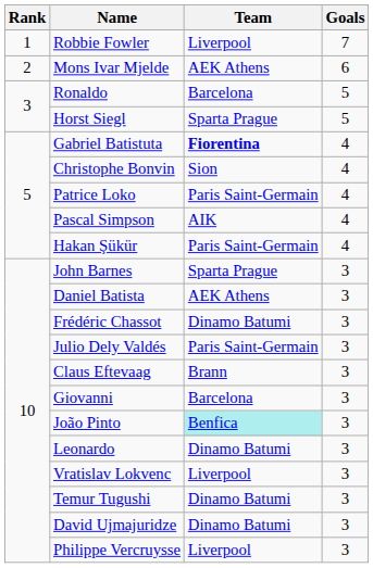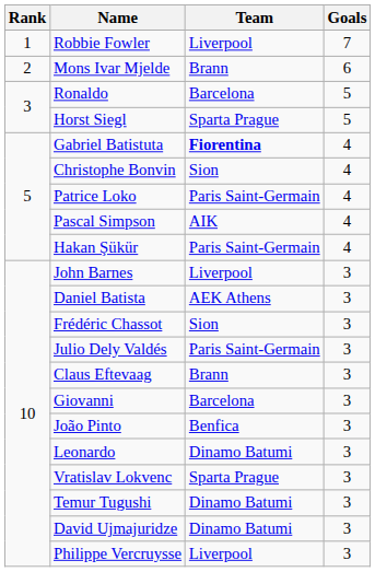Mons Ivar Mjelde | Team: AEK Athens -> Brann
John Barnes | Team: Sparta Prague -> Liverpool
Frédéric Chassot | Team: Dinamo Batumi -> Sion
João Pinto | Team: paleturquoise background -> no background
Vratislav Lokvenc | Team: Liverpool -> Sparta Prague
